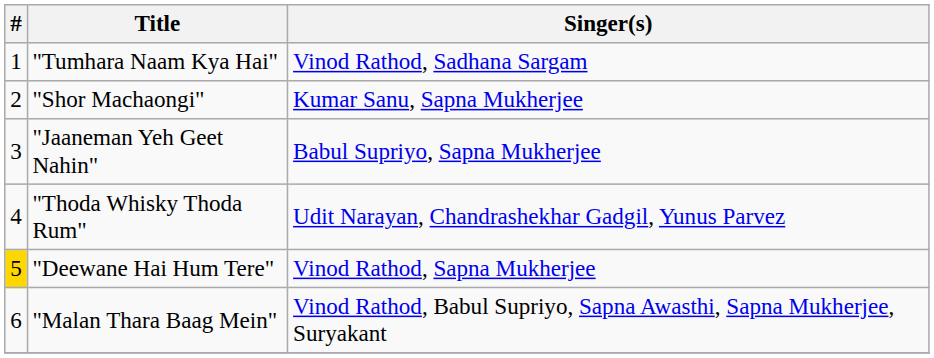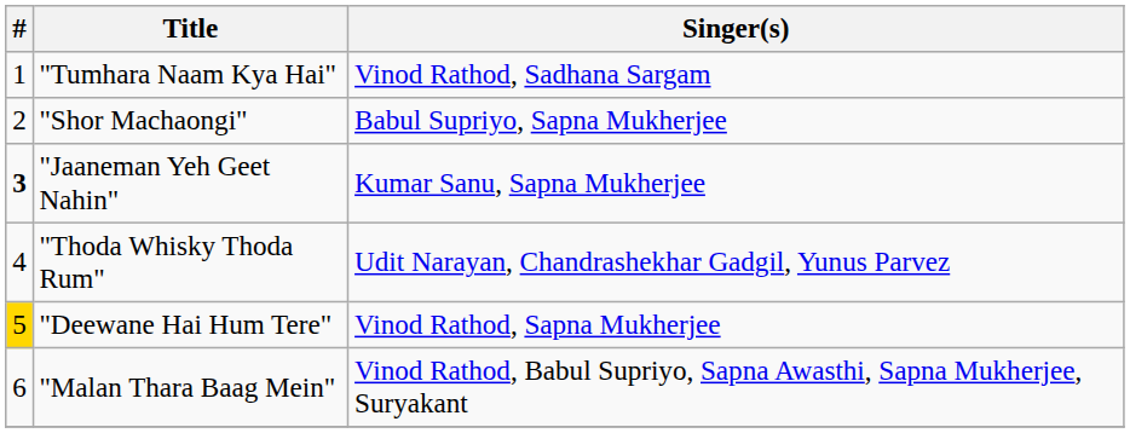"Shor Machaongi" | Singer(s): Kumar Sanu, Sapna Mukherjee -> Babul Supriyo, Sapna Mukherjee
"Jaaneman Yeh Geet Nahin" | #: normal -> bold
"Jaaneman Yeh Geet Nahin" | Singer(s): Babul Supriyo, Sapna Mukherjee -> Kumar Sanu, Sapna Mukherjee
